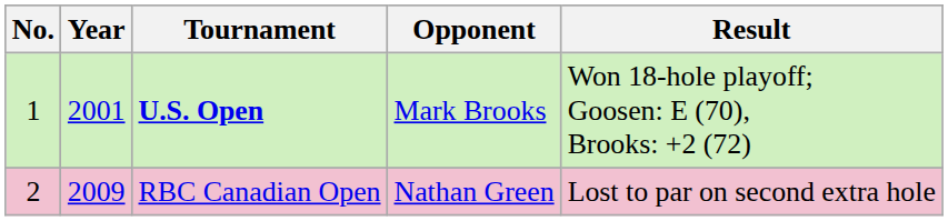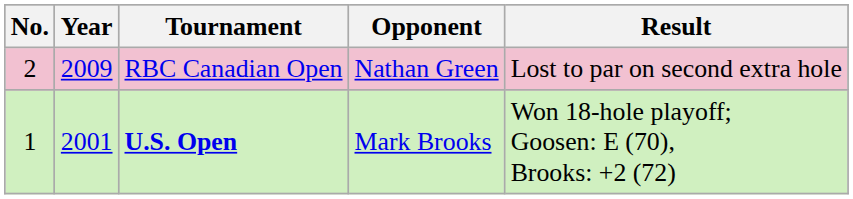rows swapped: U.S. Open <-> RBC Canadian Open
